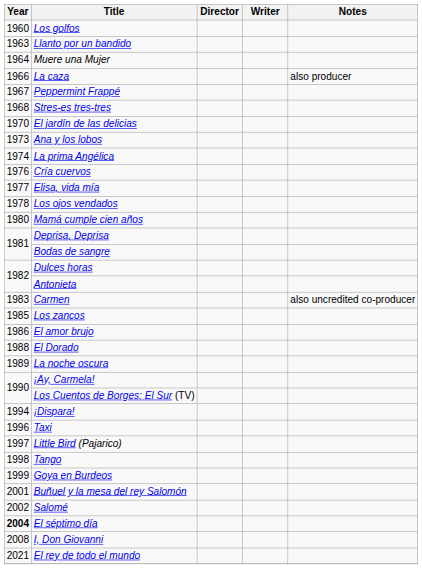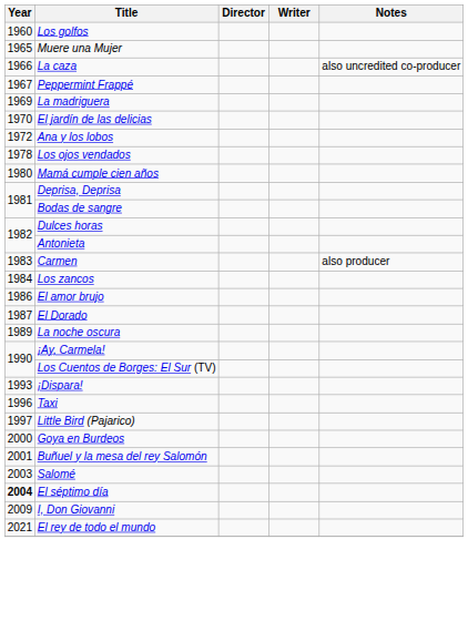- row: 1963 | Llanto por un bandido
Muere una Mujer | Year: 1964 -> 1965
La caza | Notes: also producer -> also uncredited co-producer
- row: 1968 | Stres-es tres-tres
+ row: 1969 | La madriguera
Ana y los lobos | Year: 1973 -> 1972
- row: 1974 | La prima Angélica
- row: 1976 | Cría cuervos
- row: 1977 | Elisa, vida mía
Carmen | Notes: also uncredited co-producer -> also producer
Los zancos | Year: 1985 -> 1984
El Dorado | Year: 1988 -> 1987
¡Dispara! | Year: 1994 -> 1993
- row: 1998 | Tango
Goya en Burdeos | Year: 1999 -> 2000
Salomé | Year: 2002 -> 2003
I, Don Giovanni | Year: 2008 -> 2009
